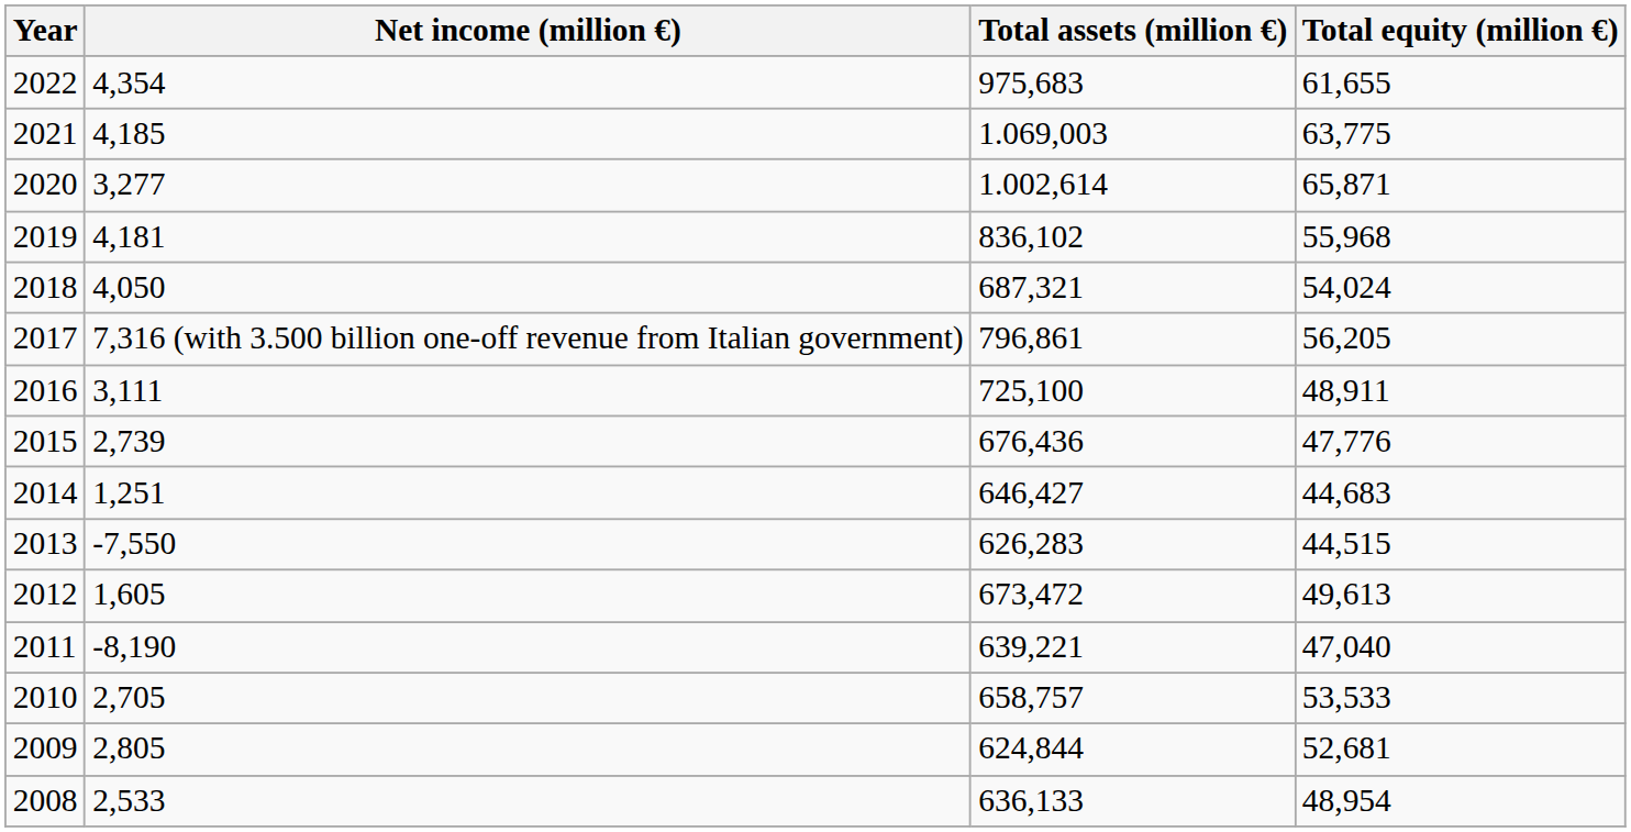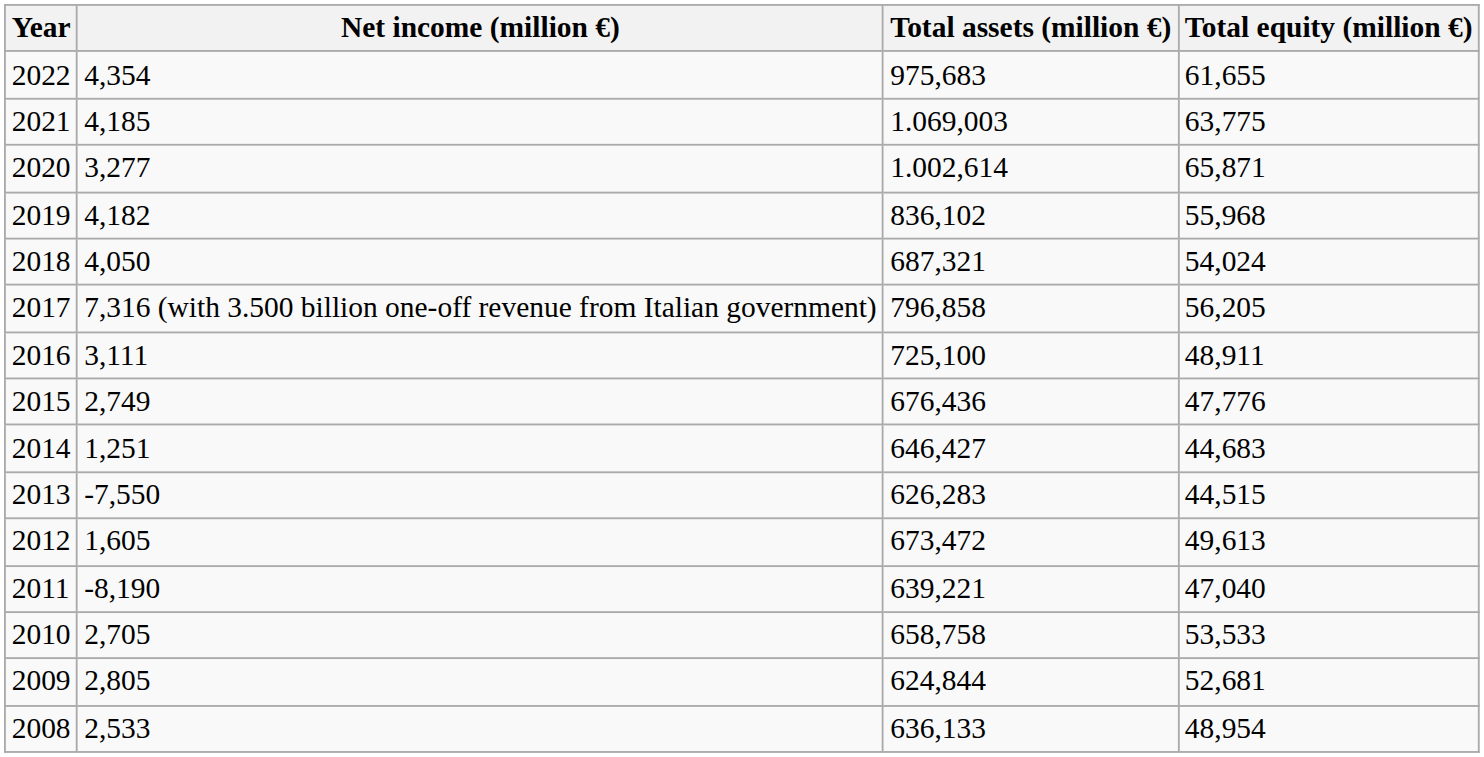2019 | Net income (million €): 4,181 -> 4,182
2017 | Total assets (million €): 796,861 -> 796,858
2015 | Net income (million €): 2,739 -> 2,749
2010 | Total assets (million €): 658,757 -> 658,758
